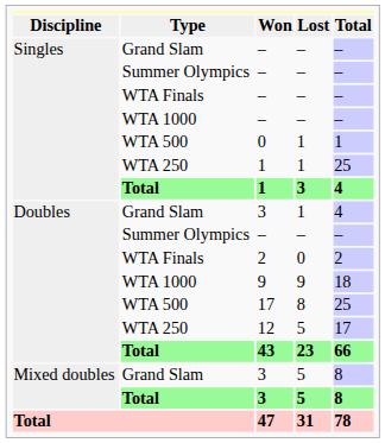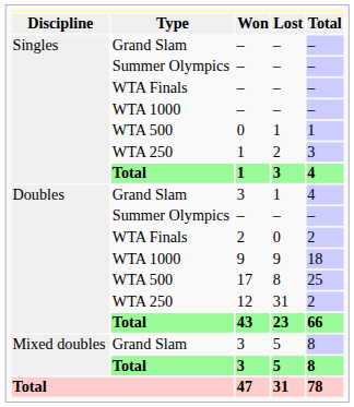WTA 250 / 1 | Lost: 1 -> 2
WTA 250 / 1 | Total: 25 -> 3
12 | Lost: 5 -> 31
12 | Total: 17 -> 2
